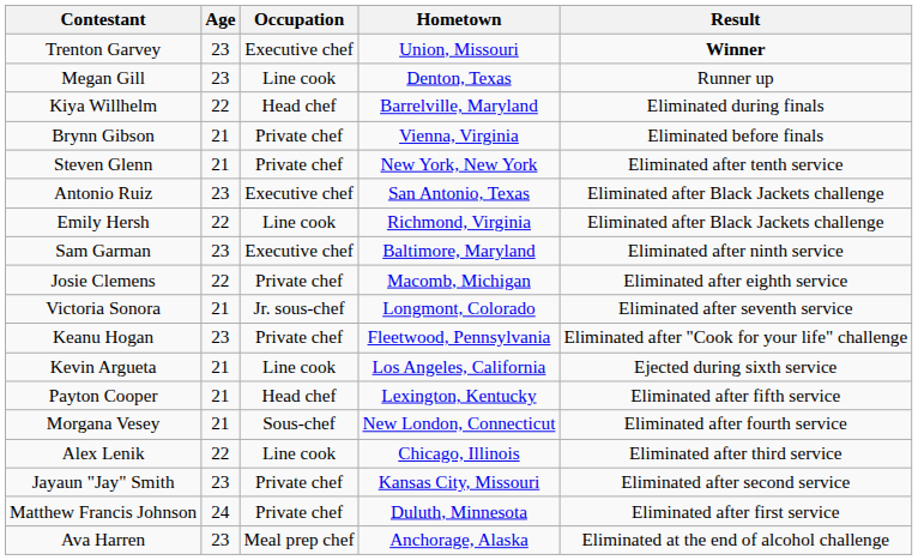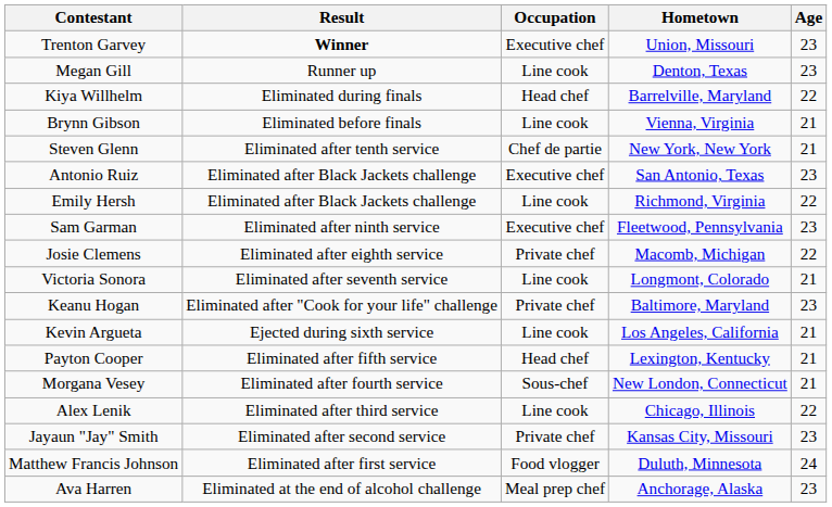columns swapped: Age <-> Result
Brynn Gibson | Occupation: Private chef -> Line cook
Steven Glenn | Occupation: Private chef -> Chef de partie
Sam Garman | Hometown: Baltimore, Maryland -> Fleetwood, Pennsylvania
Victoria Sonora | Occupation: Jr. sous-chef -> Line cook
Keanu Hogan | Hometown: Fleetwood, Pennsylvania -> Baltimore, Maryland
Matthew Francis Johnson | Occupation: Private chef -> Food vlogger
